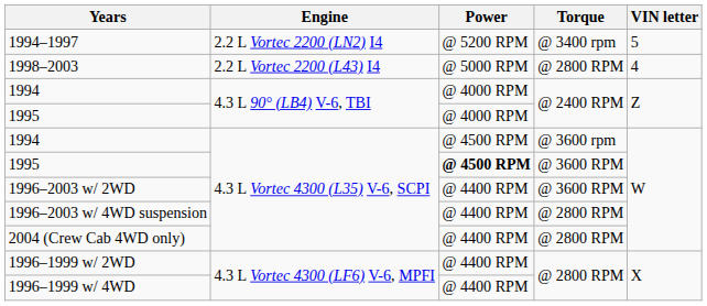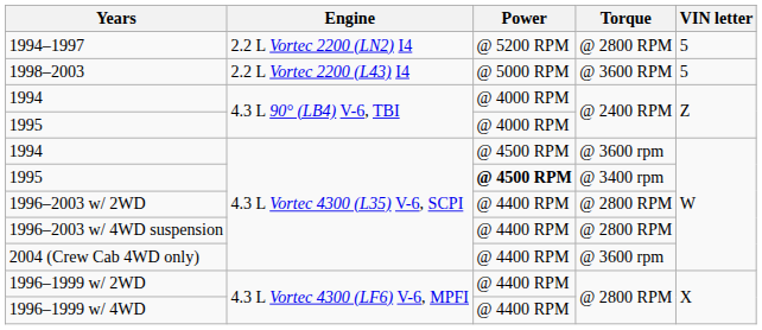1994–1997 | Torque: @ 3400 rpm -> @ 2800 RPM
1998–2003 | Torque: @ 2800 RPM -> @ 3600 RPM
1998–2003 | VIN letter: 4 -> 5
1995 / 4.3 L Vortec 4300 (L35) V-6, SCPI | Torque: @ 3600 RPM -> @ 3400 rpm
1996–2003 w/ 2WD | Torque: @ 3600 RPM -> @ 2800 RPM
2004 (Crew Cab 4WD only) | Torque: @ 2800 RPM -> @ 3600 rpm
